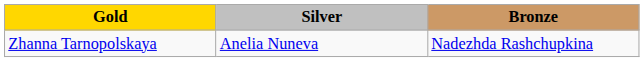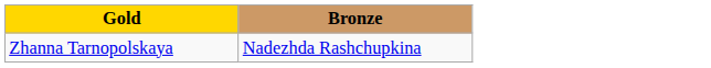- column: Silver | Anelia Nuneva
